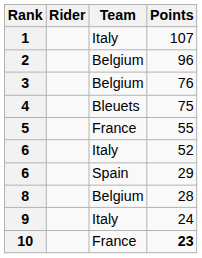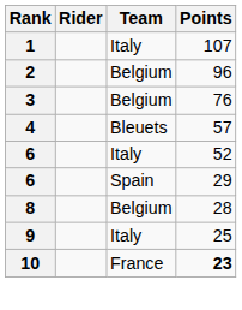4 | Points: 75 -> 57
- row: 5 | France | 55
9 | Points: 24 -> 25
